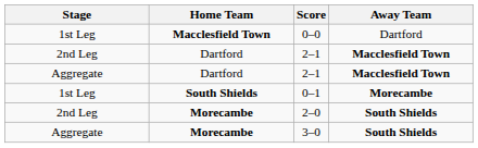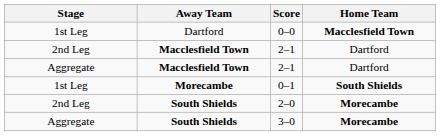columns swapped: Home Team <-> Away Team
